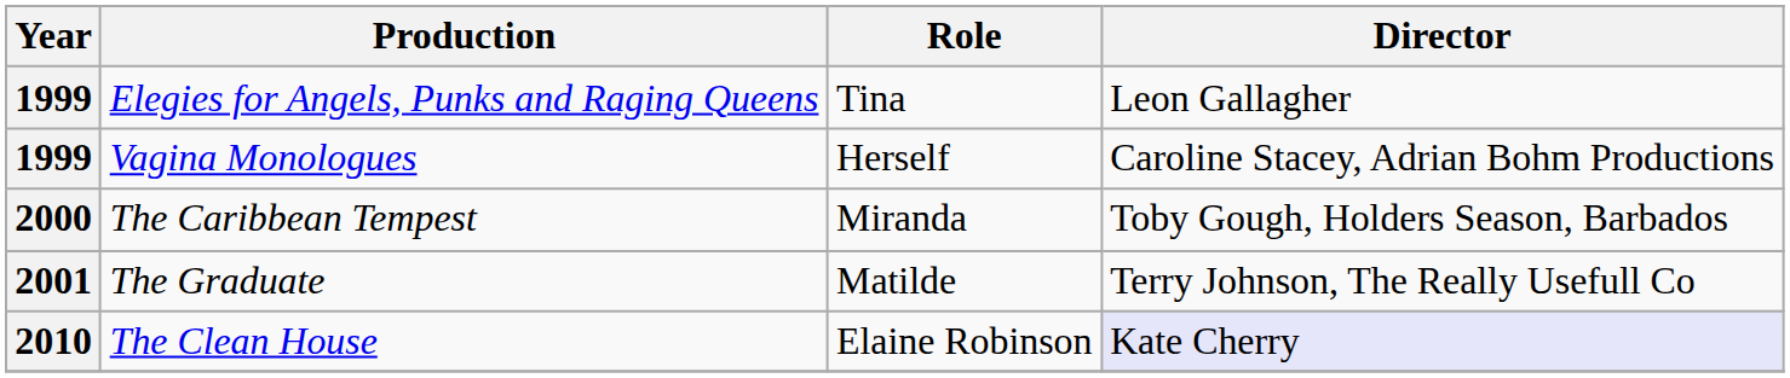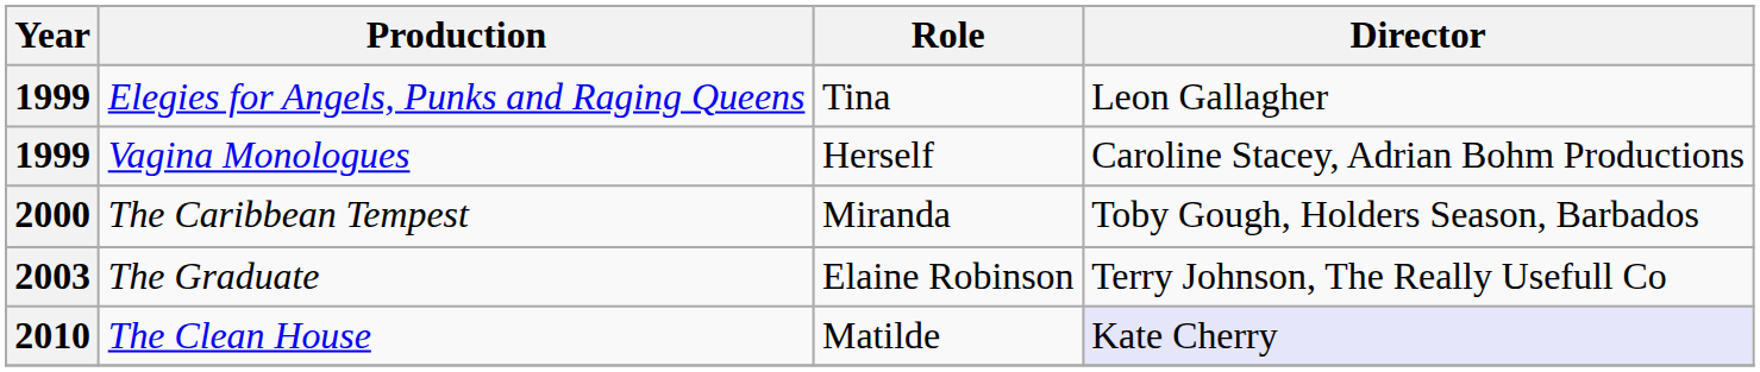The Graduate | Year: 2001 -> 2003
The Graduate | Role: Matilde -> Elaine Robinson
The Clean House | Role: Elaine Robinson -> Matilde
